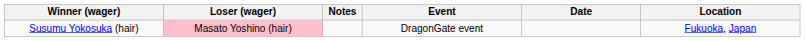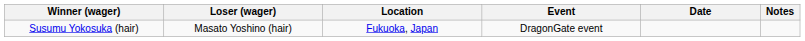columns swapped: Location <-> Notes
Susumu Yokosuka (hair) | Loser (wager): pink background -> no background
